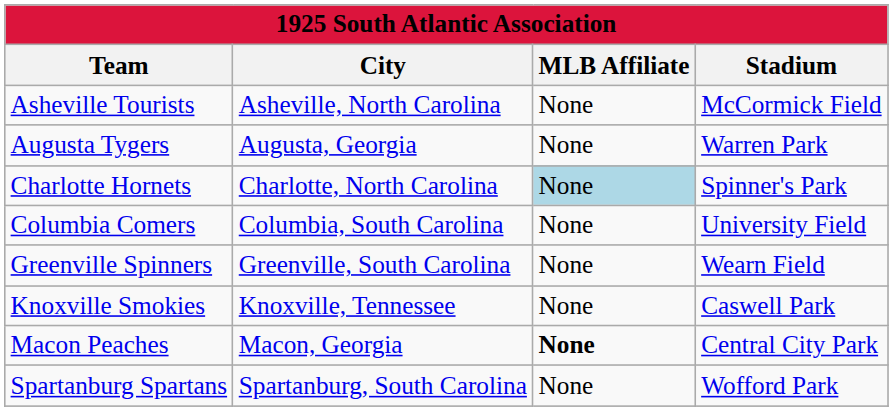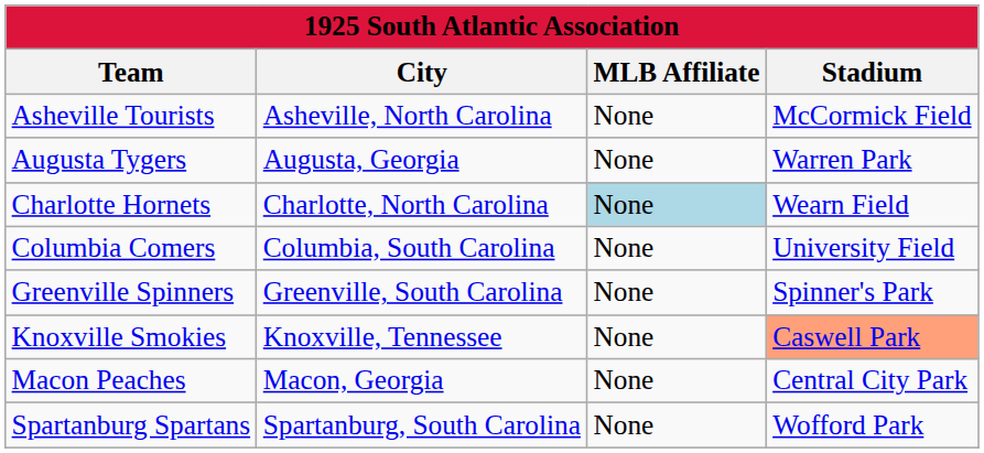Charlotte Hornets | Stadium: Spinner's Park -> Wearn Field
Greenville Spinners | Stadium: Wearn Field -> Spinner's Park
Knoxville Smokies | Stadium: no background -> lightsalmon background
Macon Peaches | MLB Affiliate: bold -> normal
